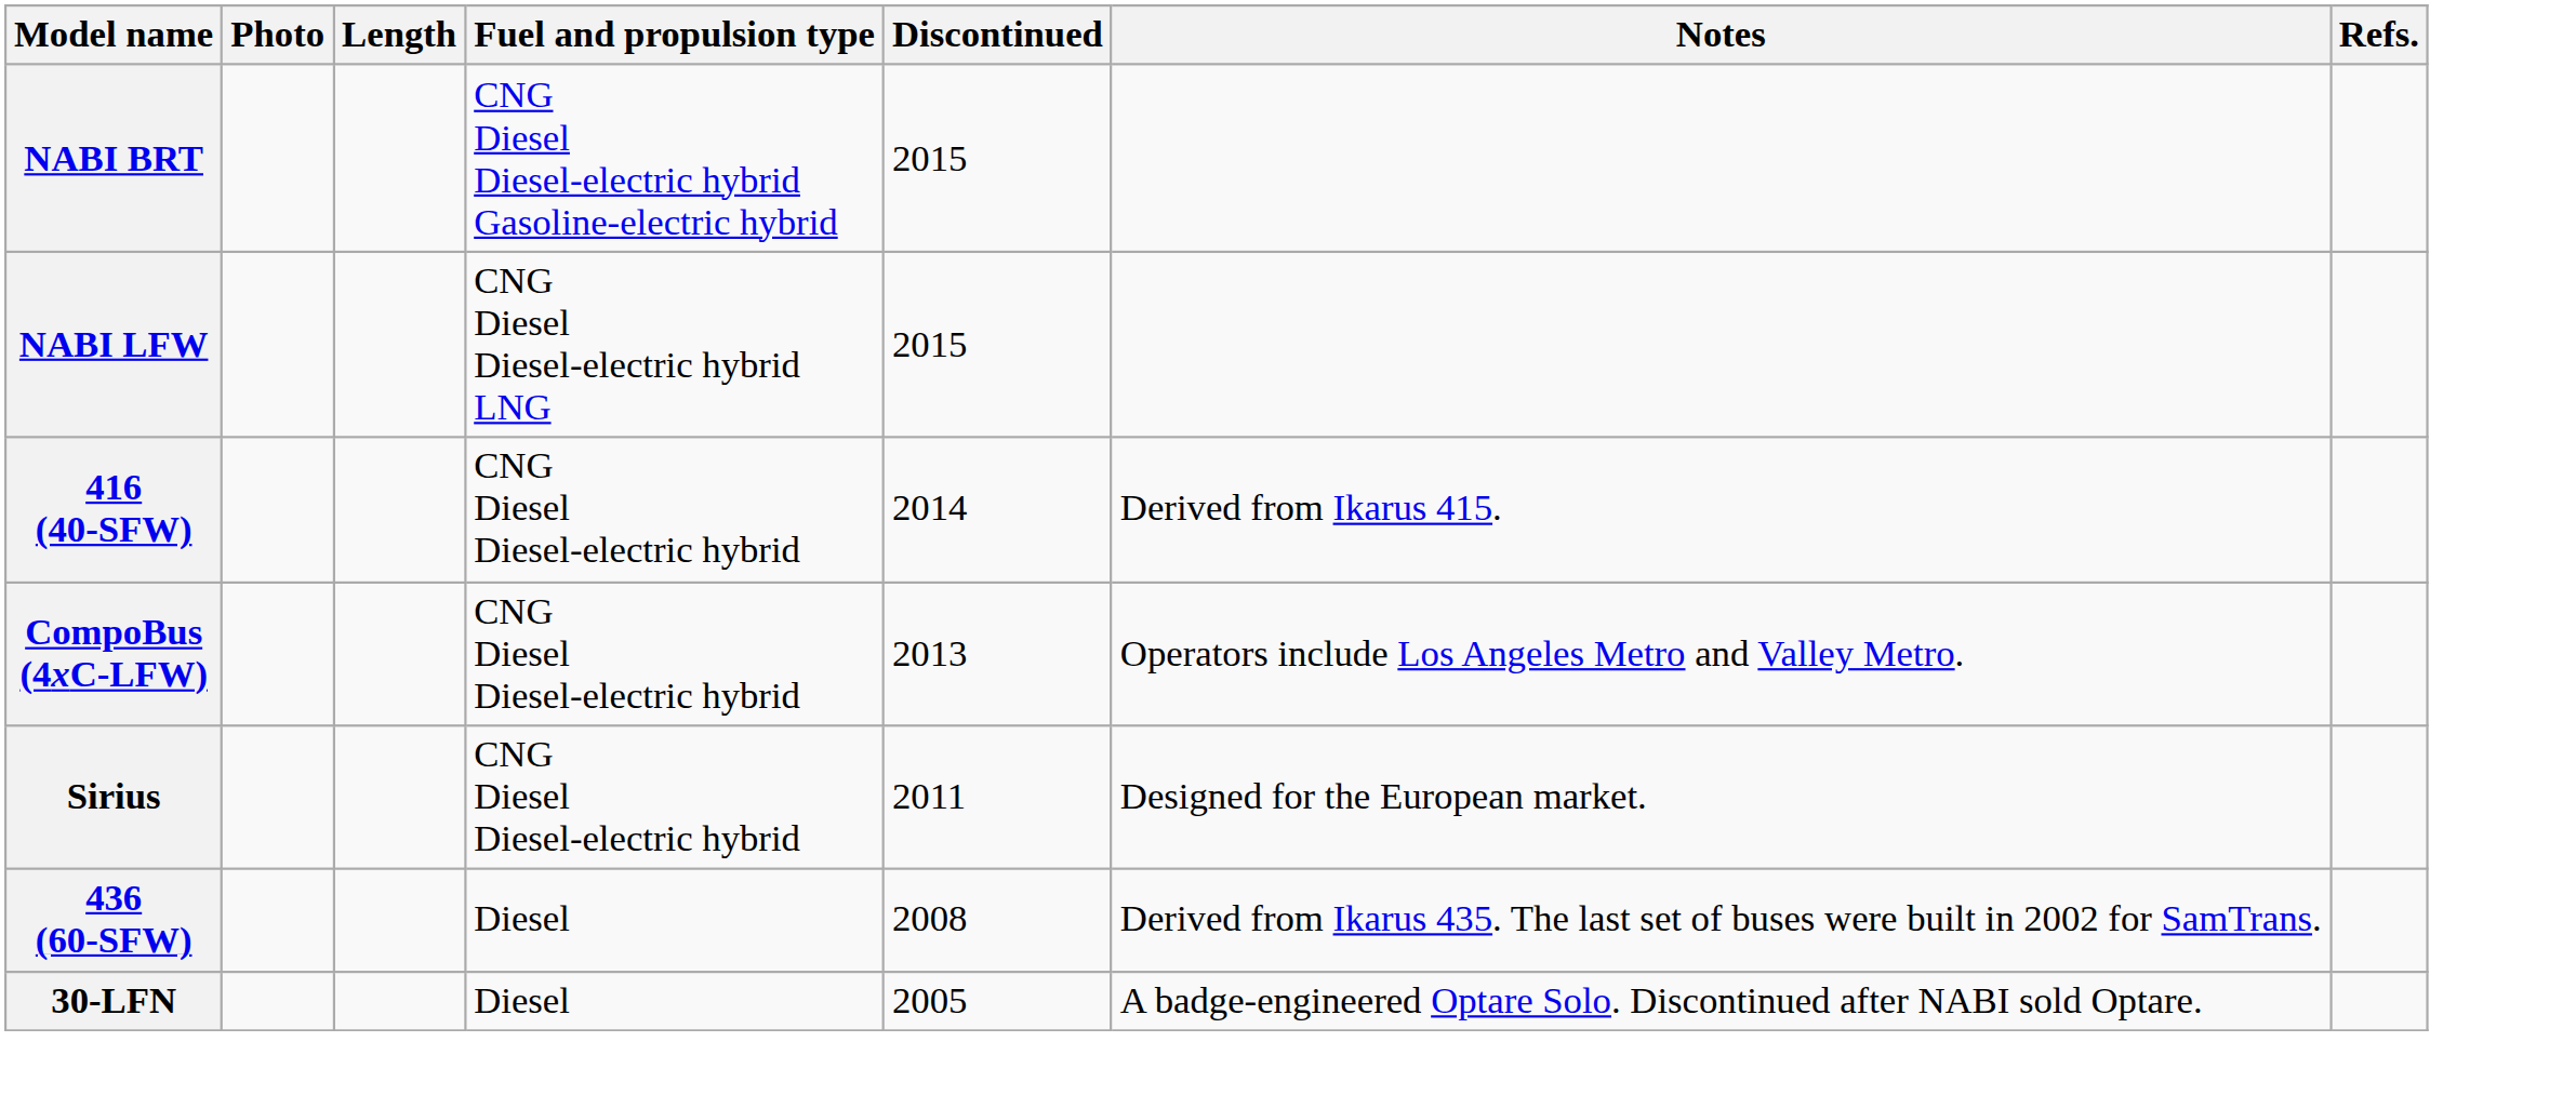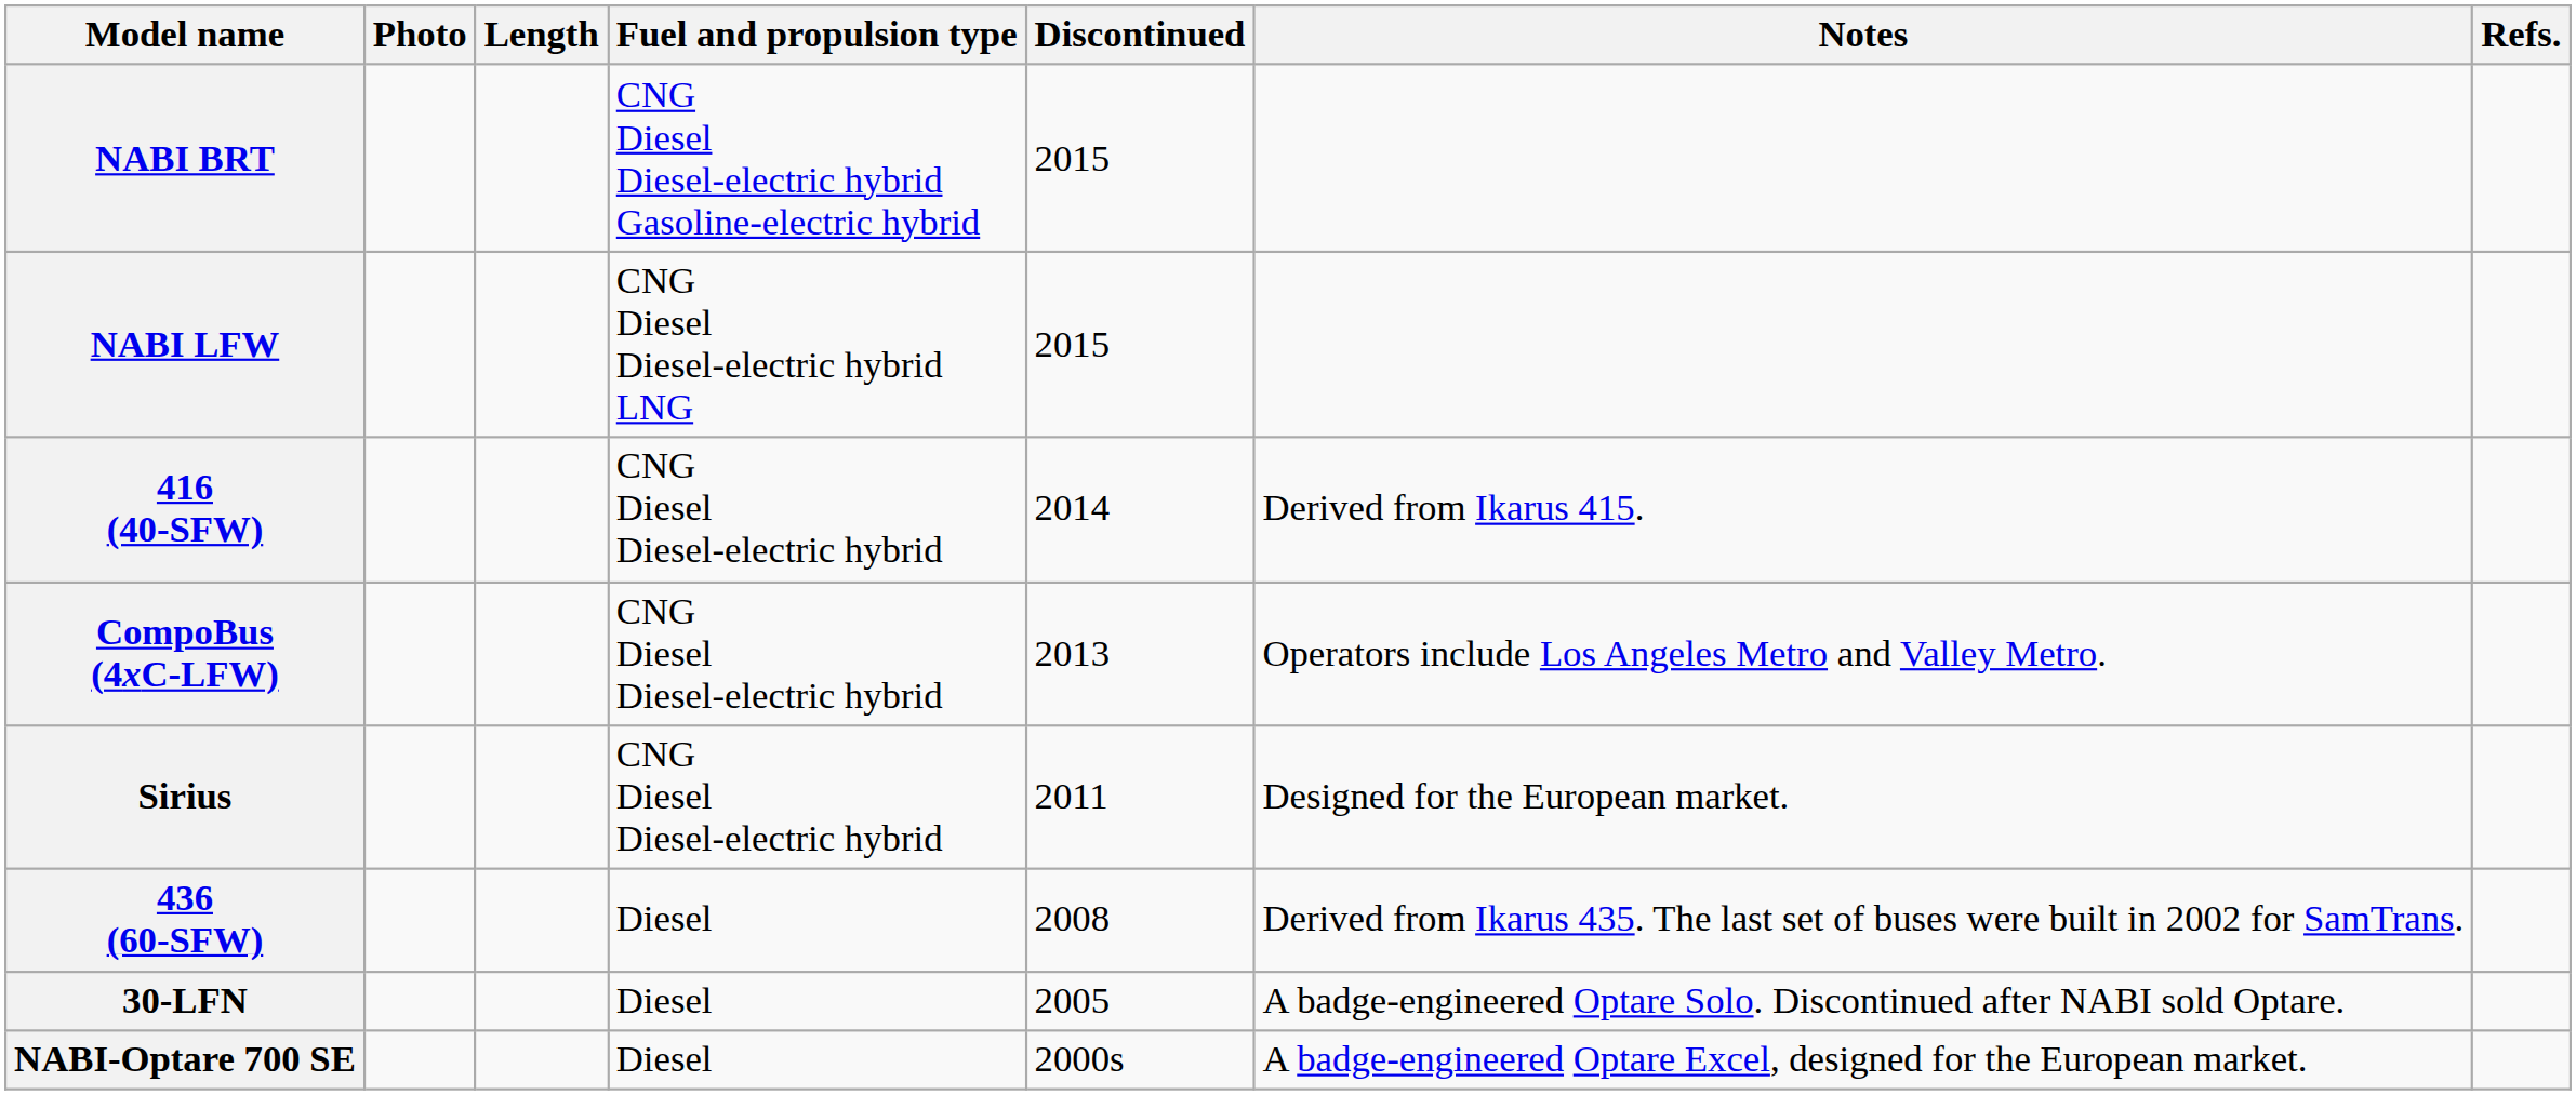+ row: NABI-Optare 700 SE | Diesel | 2000s | A badge-engineered Optare Excel, designed for the European market.
